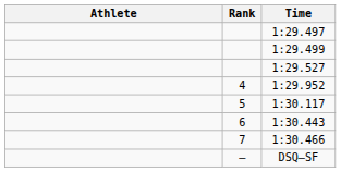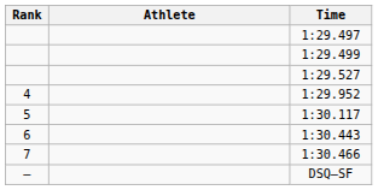columns swapped: Rank <-> Athlete
